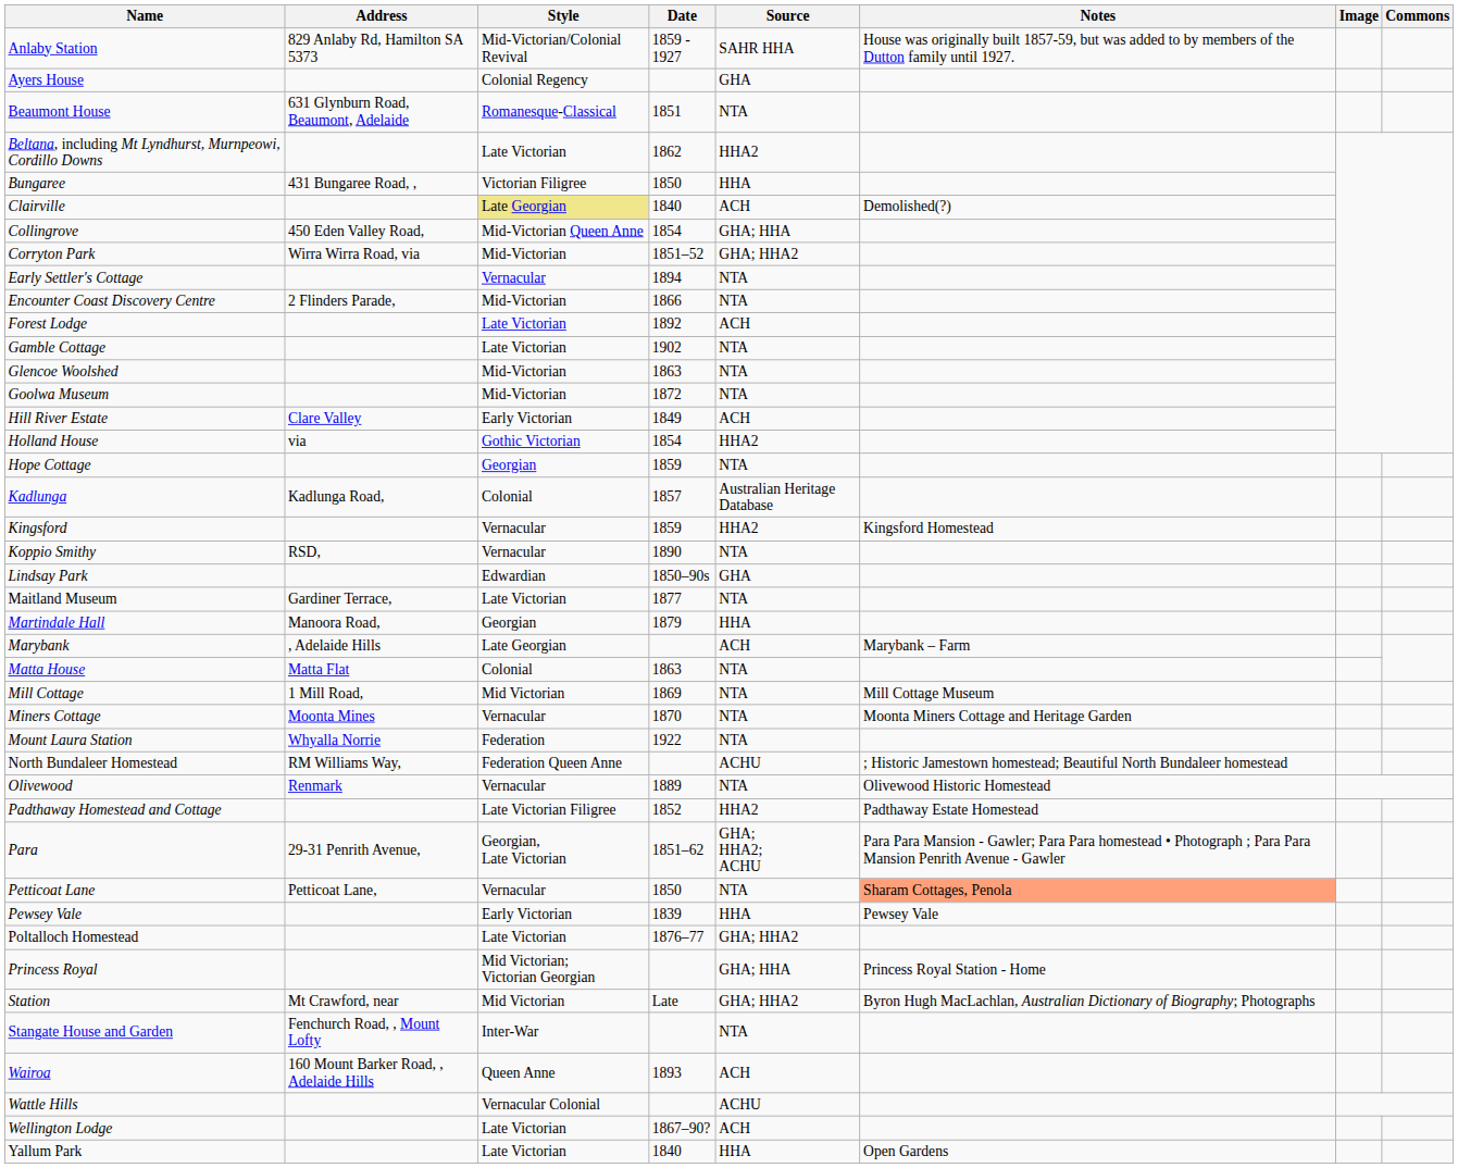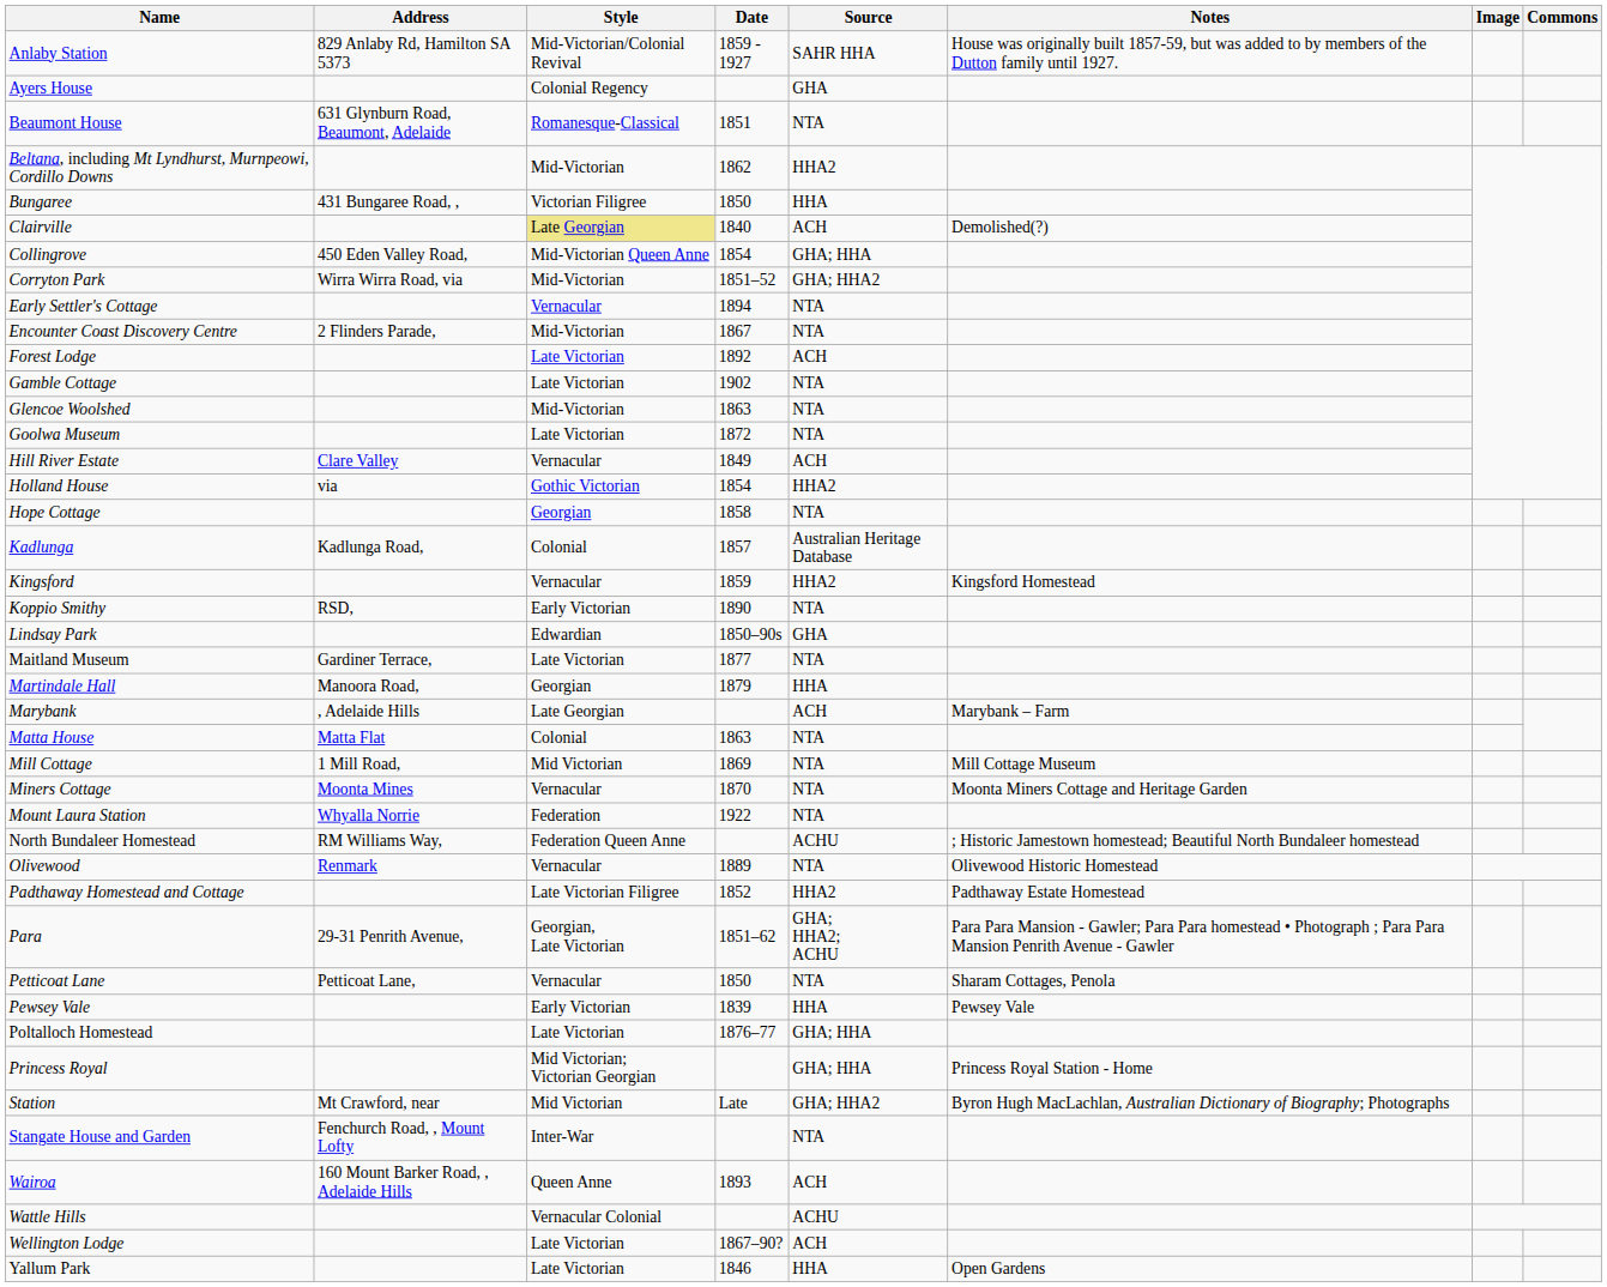Beltana, including Mt Lyndhurst, Murnpeowi, Cordillo Downs | Style: Late Victorian -> Mid-Victorian
Encounter Coast Discovery Centre | Date: 1866 -> 1867
Goolwa Museum | Style: Mid-Victorian -> Late Victorian
Hill River Estate | Style: Early Victorian -> Vernacular
Hope Cottage | Date: 1859 -> 1858
Koppio Smithy | Style: Vernacular -> Early Victorian
Petticoat Lane | Notes: lightsalmon background -> no background
Poltalloch Homestead | Source: GHA; HHA2 -> GHA; HHA
Yallum Park | Date: 1840 -> 1846
